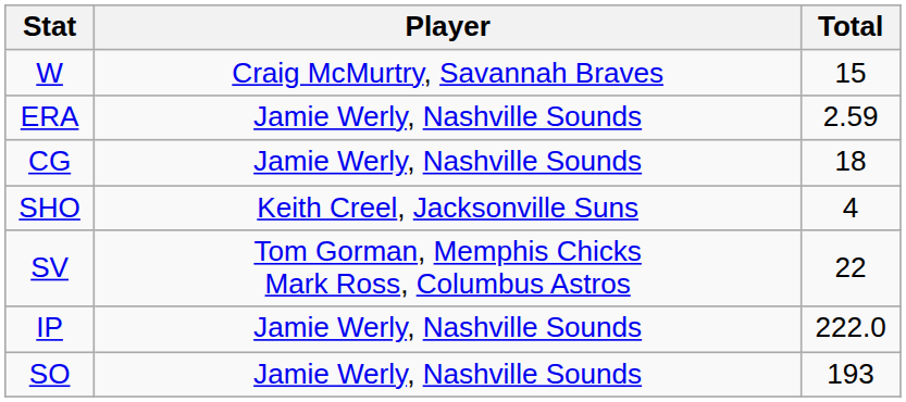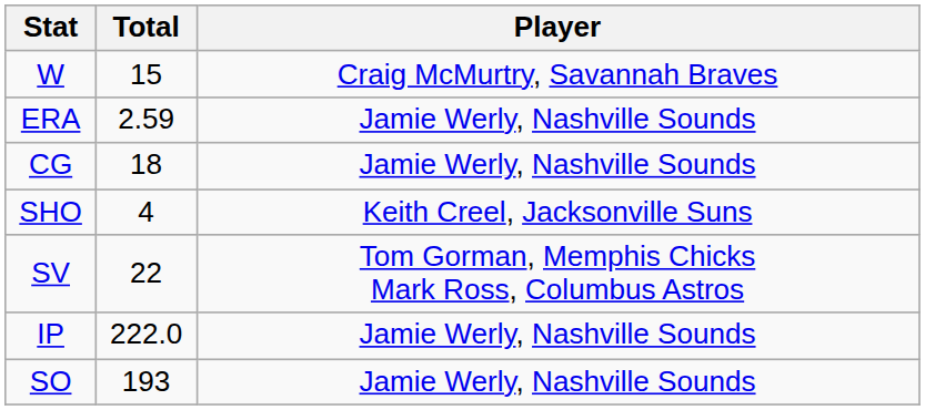columns swapped: Player <-> Total
